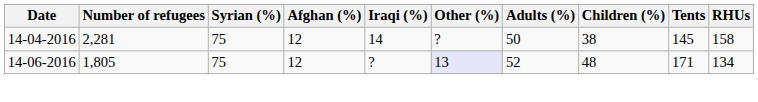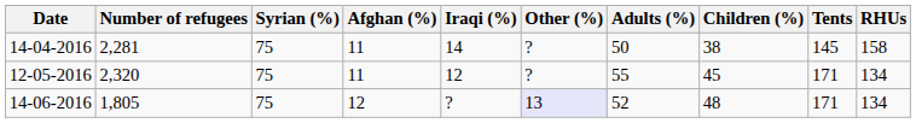14-04-2016 | Afghan (%): 12 -> 11
+ row: 12-05-2016 | 2,320 | 75 | 11 | 12 | ? | 55 | 45 | 171 | 134
